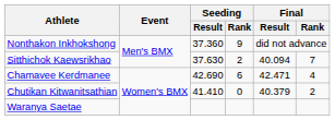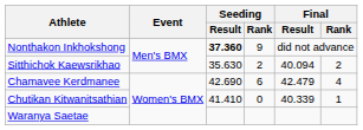Nonthakon Inkhokshong | Seeding / Result: normal -> bold
Sitthichok Kaewsrikhao | Seeding / Result: 37.630 -> 35.630
Sitthichok Kaewsrikhao | Final / Rank: 7 -> 2
Chamavee Kerdmanee | Final / Result: 42.471 -> 42.479
Chutikan Kitwanitsathian | Final / Result: 40.379 -> 40.339
Chutikan Kitwanitsathian | Final / Rank: 2 -> 1
